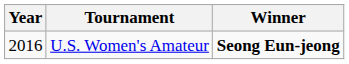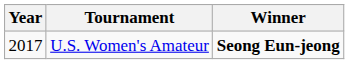U.S. Women's Amateur | Year: 2016 -> 2017
